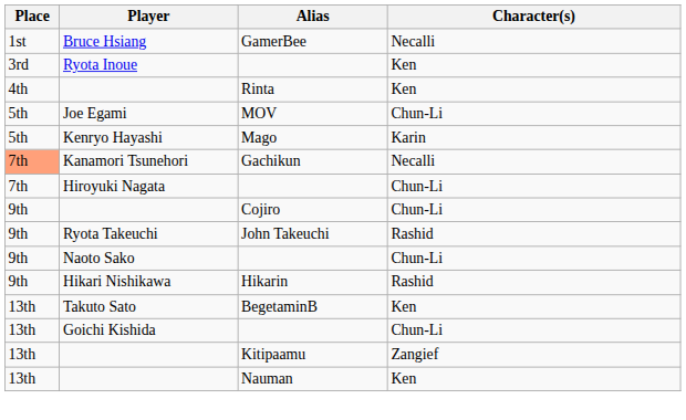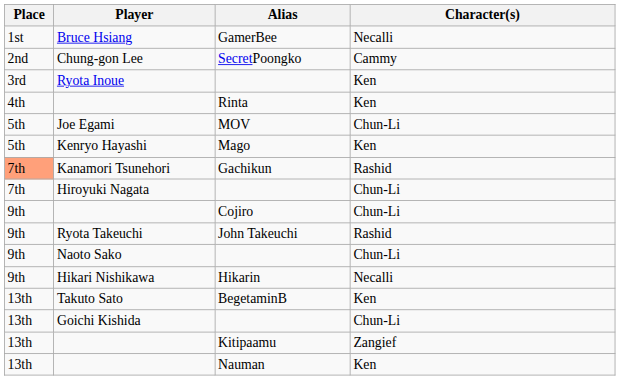+ row: 2nd | Chung-gon Lee | SecretPoongko | Cammy
Kenryo Hayashi | Character(s): Karin -> Ken
Kanamori Tsunehori | Character(s): Necalli -> Rashid
Hikari Nishikawa | Character(s): Rashid -> Necalli
